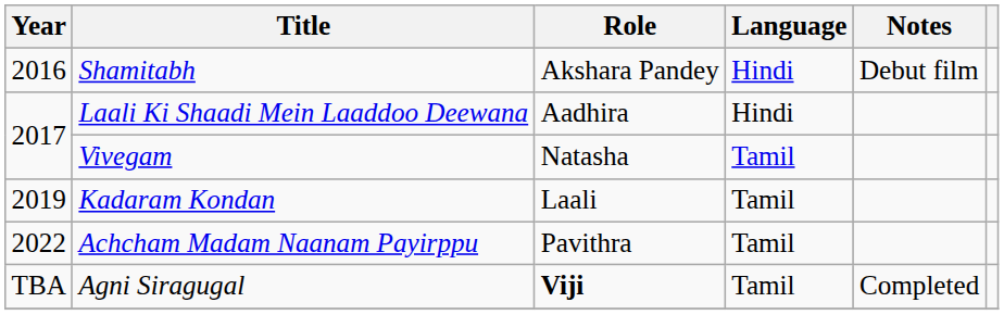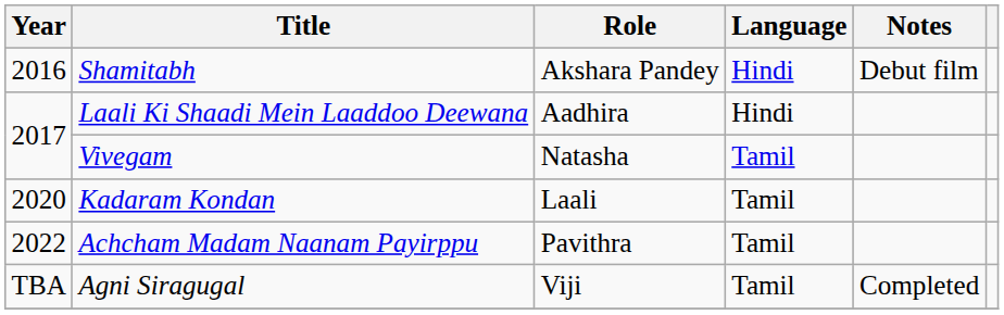Kadaram Kondan | Year: 2019 -> 2020
Agni Siragugal | Role: bold -> normal
